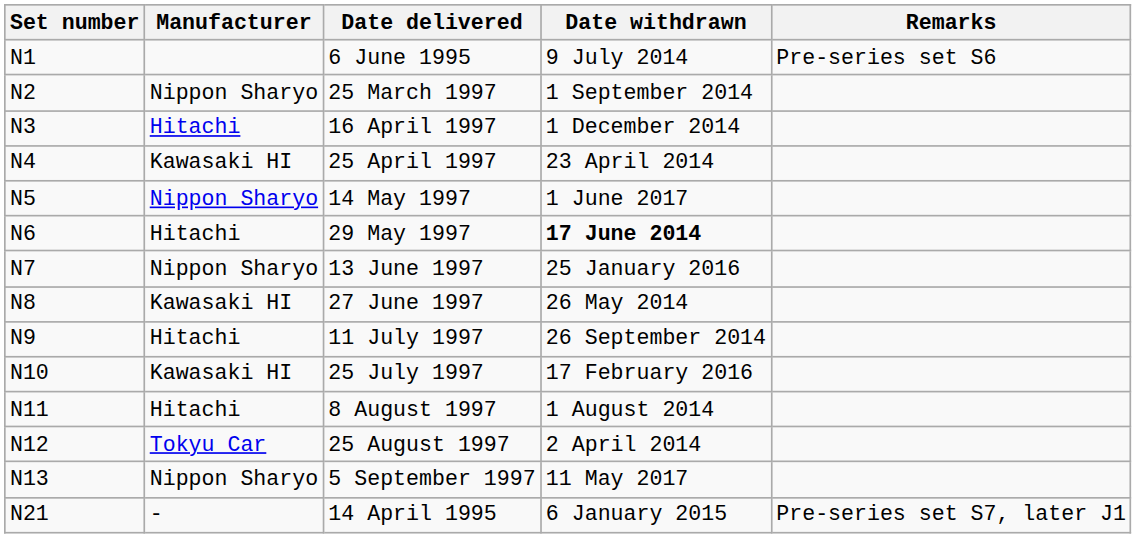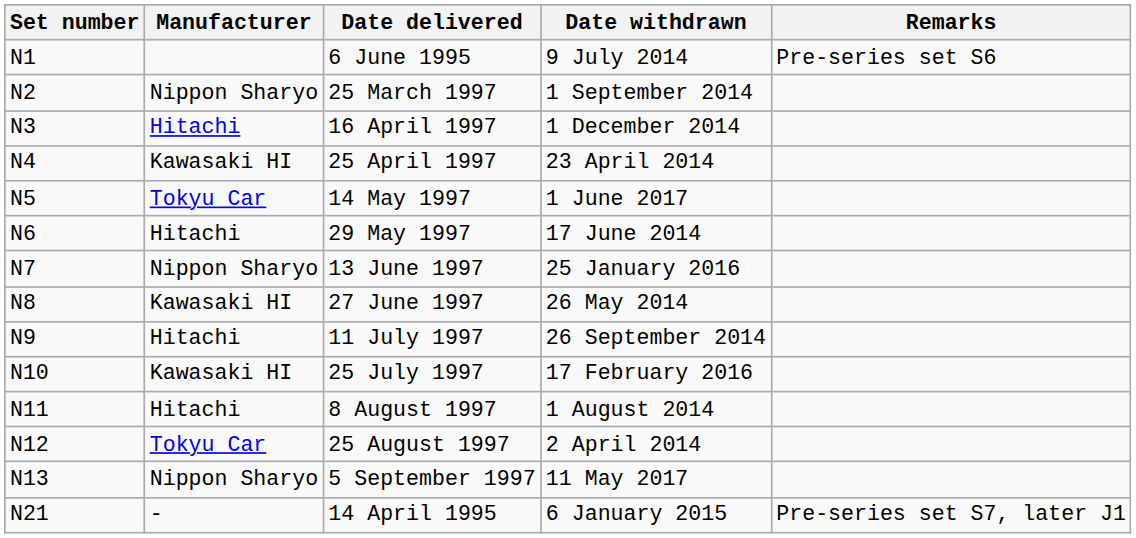14 May 1997 | Manufacturer: Nippon Sharyo -> Tokyu Car
29 May 1997 | Date withdrawn: bold -> normal
